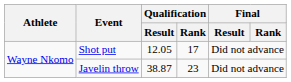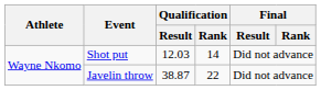Shot put | Qualification / Result: 12.05 -> 12.03
Shot put | Qualification / Rank: 17 -> 14
Javelin throw | Qualification / Rank: 23 -> 22
